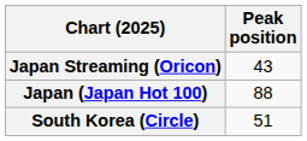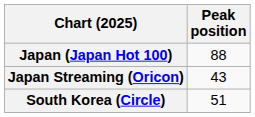rows swapped: Japan (Japan Hot 100) <-> Japan Streaming (Oricon)
